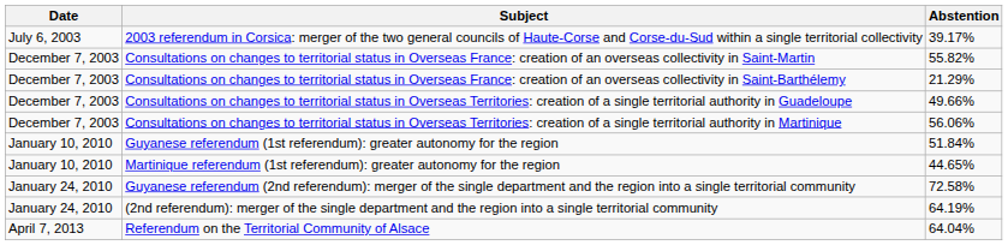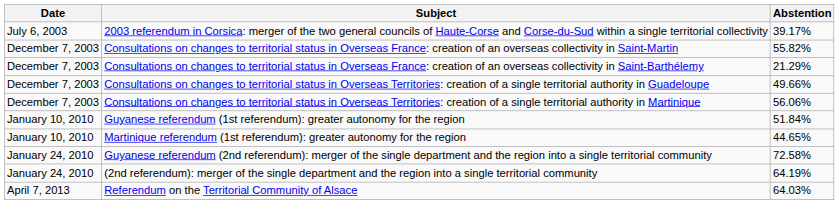Referendum on the Territorial Community of Alsace | Abstention: 64.04% -> 64.03%
